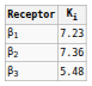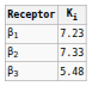β2 | Ki: 7.36 -> 7.33
